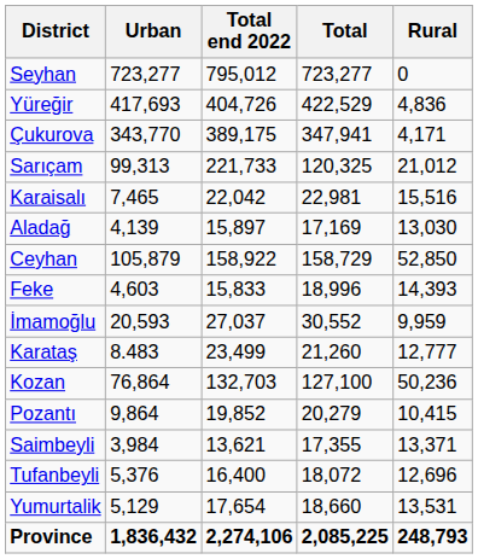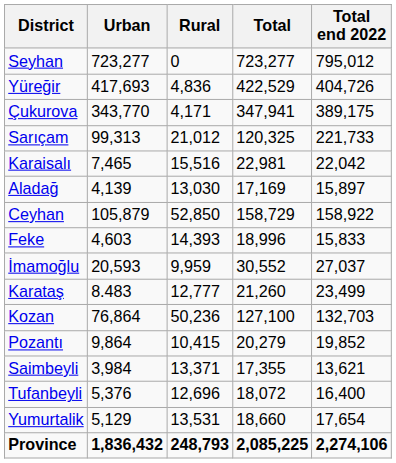columns swapped: Rural <-> Total end 2022
